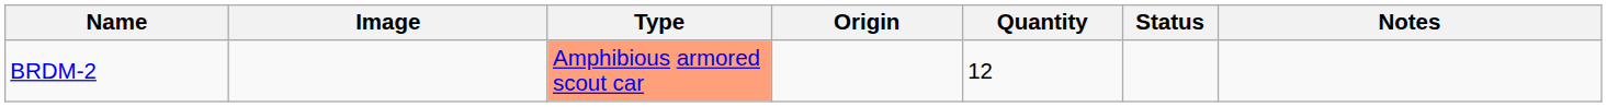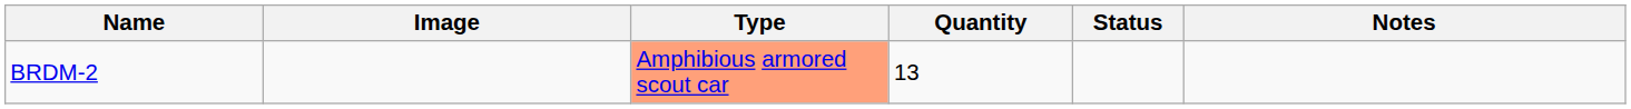- column: Origin
BRDM-2 | Quantity: 12 -> 13
